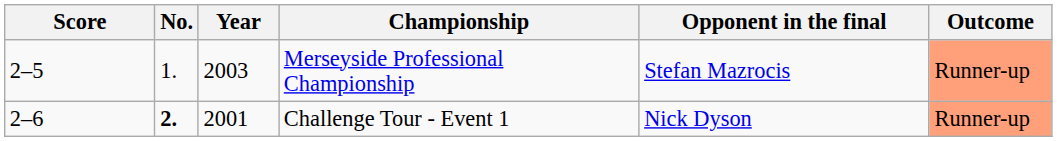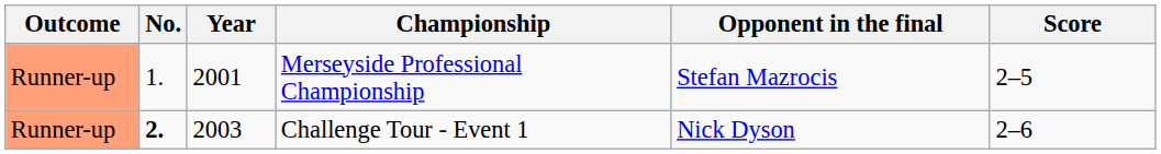columns swapped: Outcome <-> Score
Merseyside Professional Championship | Year: 2003 -> 2001
Challenge Tour - Event 1 | Year: 2001 -> 2003
